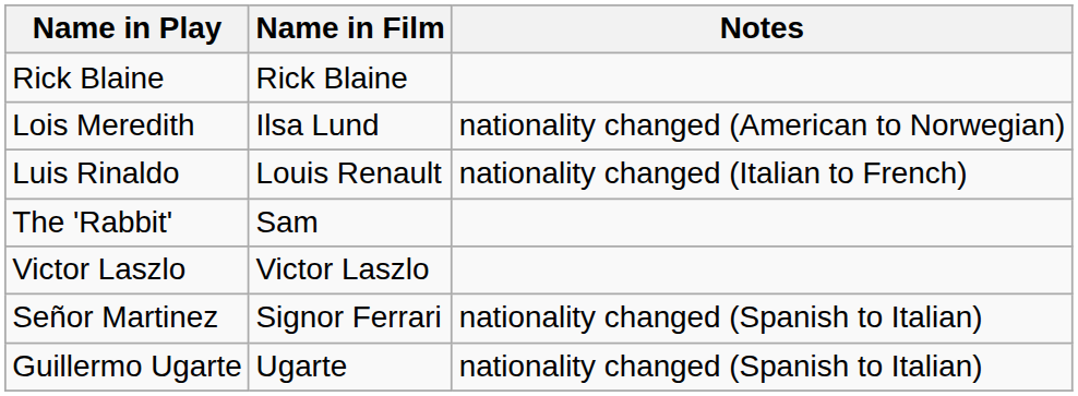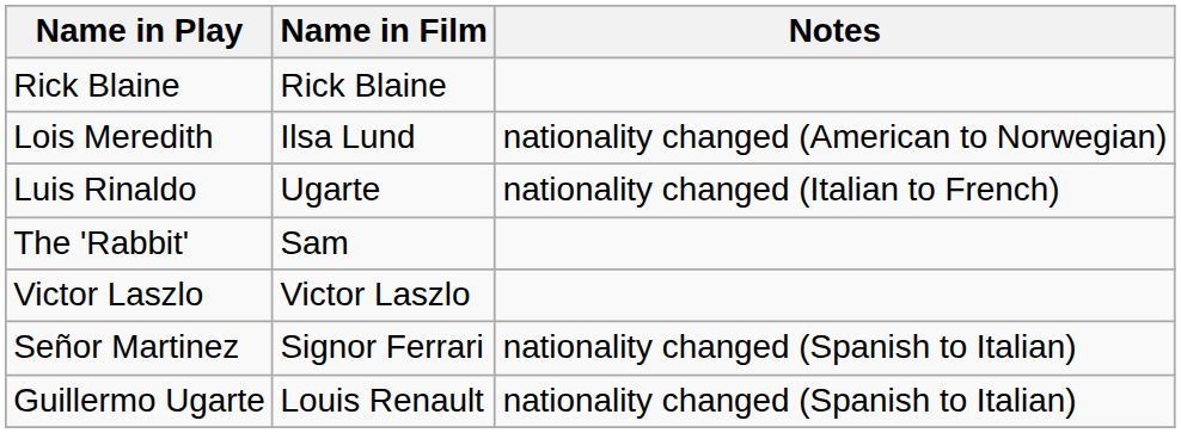Luis Rinaldo | Name in Film: Louis Renault -> Ugarte
Guillermo Ugarte | Name in Film: Ugarte -> Louis Renault
